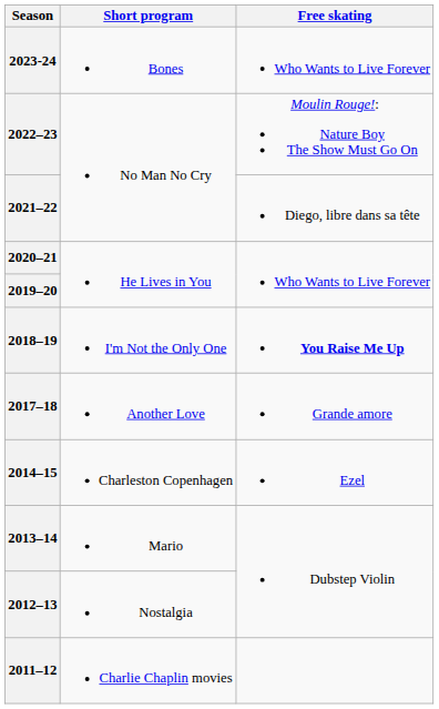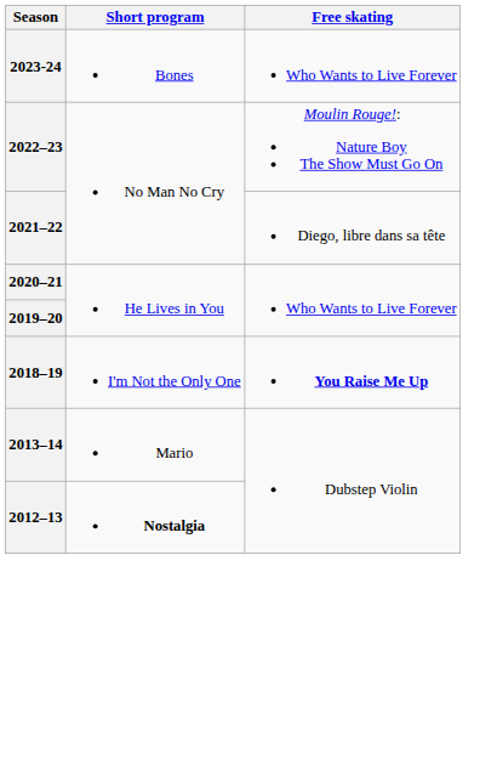- row: 2017–18 | Another Love | Grande amore
- row: 2014–15 | Charleston Copenhagen | Ezel
2012–13 | Short program: normal -> bold
- row: 2011–12 | Charlie Chaplin movies
